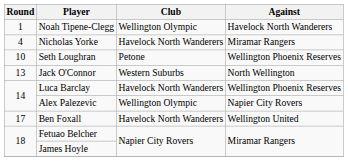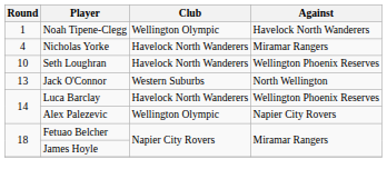Seth Loughran | Club: Petone -> Havelock North Wanderers
- row: 17 | Ben Foxall | Havelock North Wanderers | Wellington United
